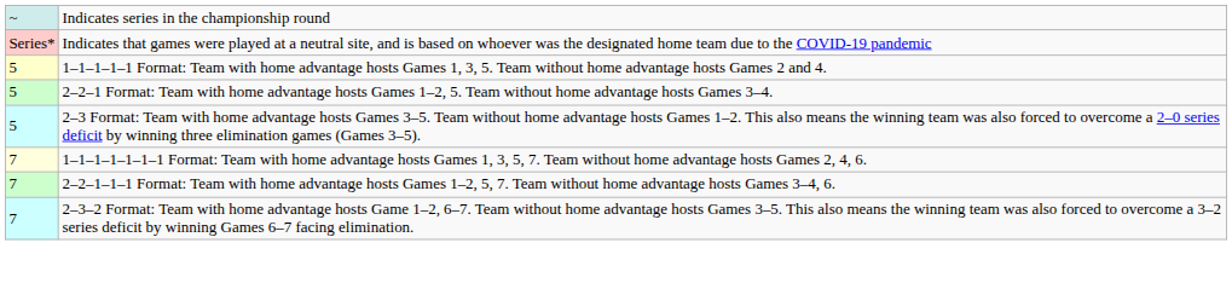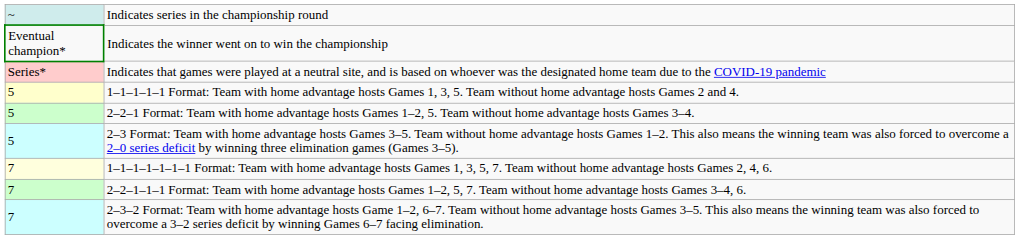+ row: Eventual champion* | Indicates the winner went on to win the championship
